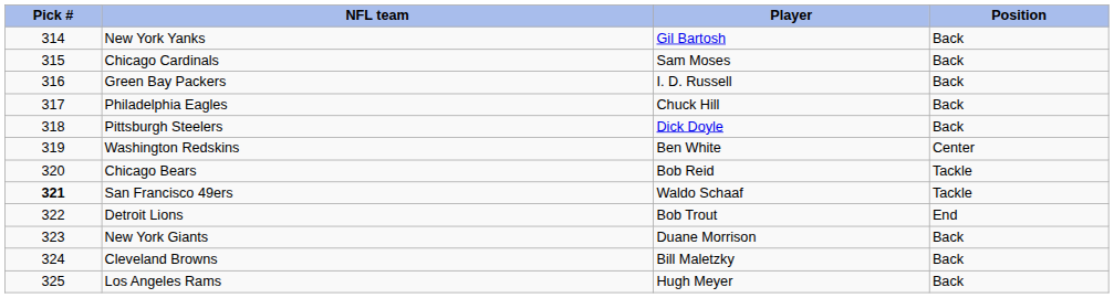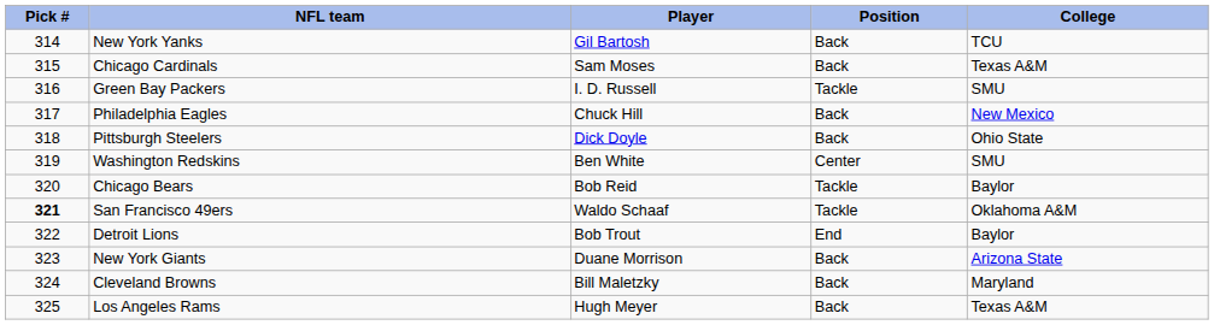+ column: College | TCU | Texas A&M | SMU | New Mexico | Ohio State | SMU | Baylor | Oklahoma A&M | Baylor | Arizona State | Maryland | Texas A&M
Green Bay Packers | Position: Back -> Tackle
